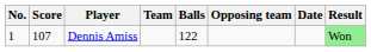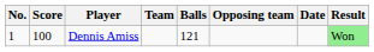Dennis Amiss | Score: 107 -> 100
Dennis Amiss | Balls: 122 -> 121
